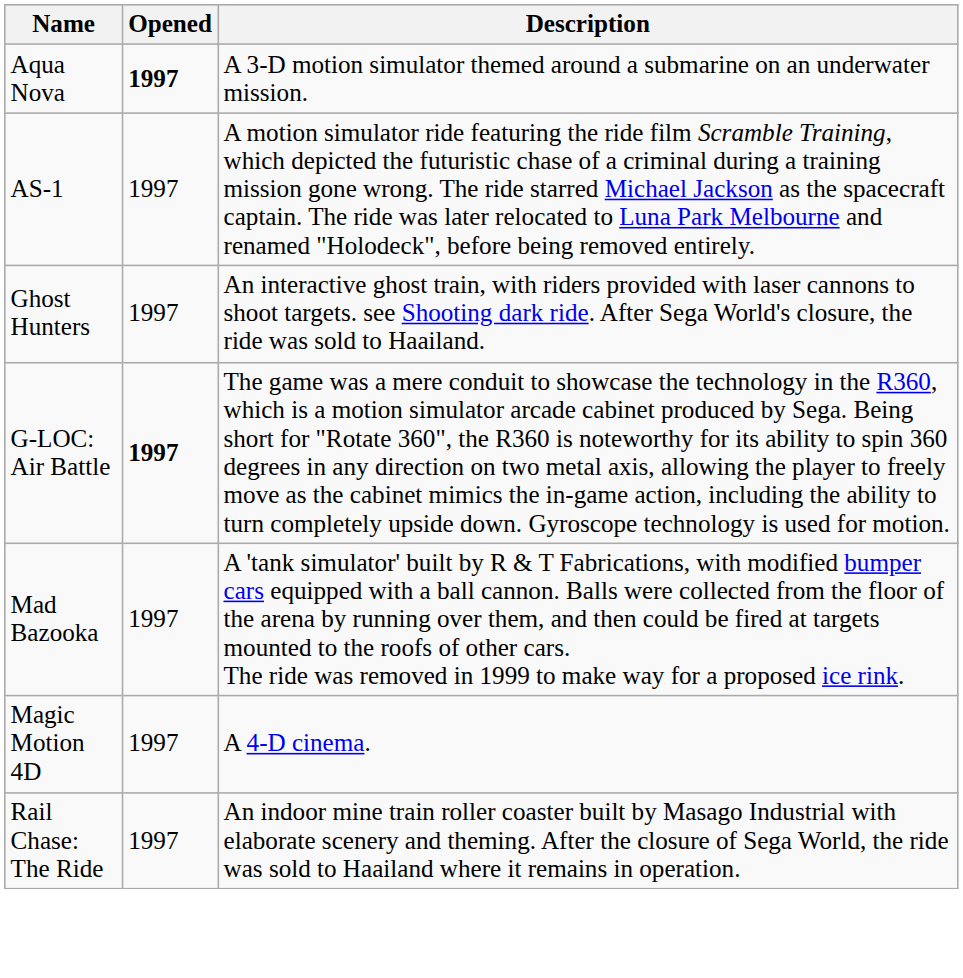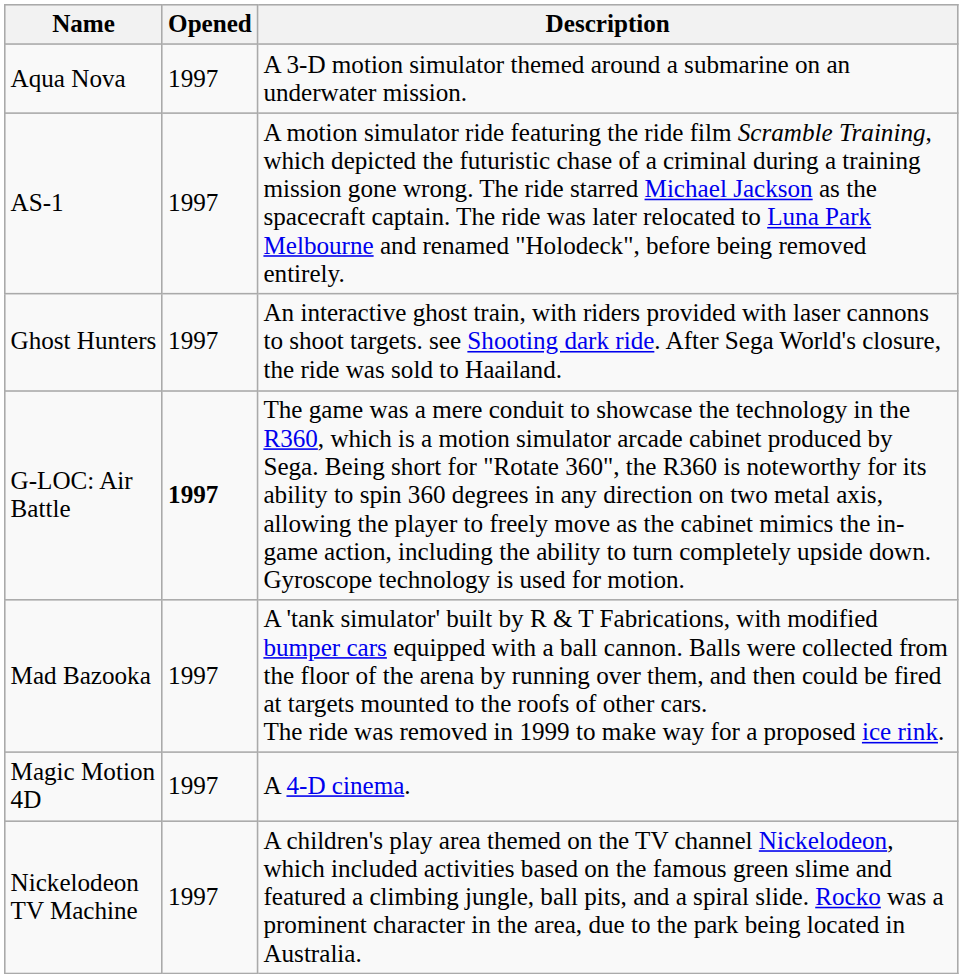Aqua Nova | Opened: bold -> normal
+ row: Nickelodeon TV Machine | 1997 | A children's play area themed on the TV channel Nickelodeon, which included activities based on the famous green slime and featured a climbing jungle, ball pits, and a spiral slide. Rocko was a prominent character in the area, due to the park being located in Australia.
- row: Rail Chase: The Ride | 1997 | An indoor mine train roller coaster built by Masago Industrial with elaborate scenery and theming. After the closure of Sega World, the ride was sold to Haailand where it remains in operation.
